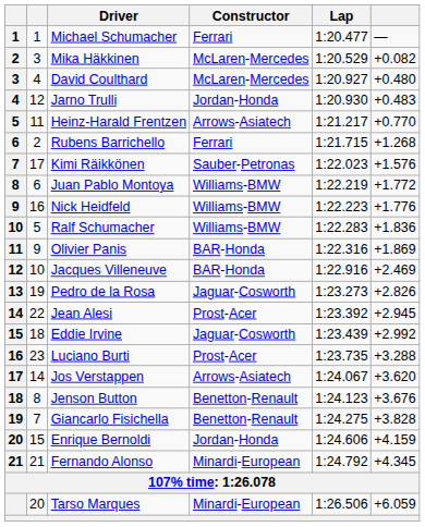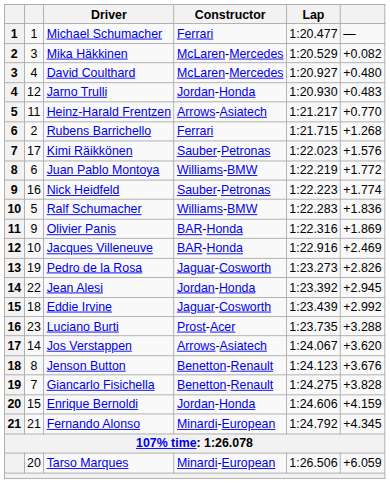Nick Heidfeld | Constructor: Williams-BMW -> Sauber-Petronas
Nick Heidfeld | column 6: +1.776 -> +1.774
Jean Alesi | Constructor: Prost-Acer -> Jordan-Honda
